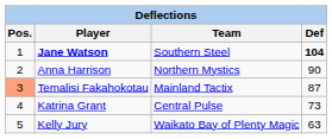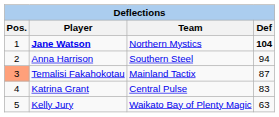Jane Watson | Team: Southern Steel -> Northern Mystics
Anna Harrison | Team: Northern Mystics -> Southern Steel
Anna Harrison | Def: 90 -> 94
Katrina Grant | Def: 73 -> 83
